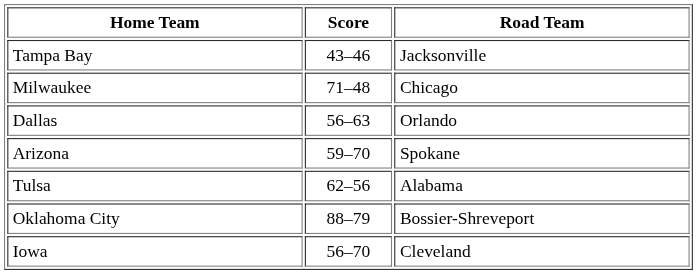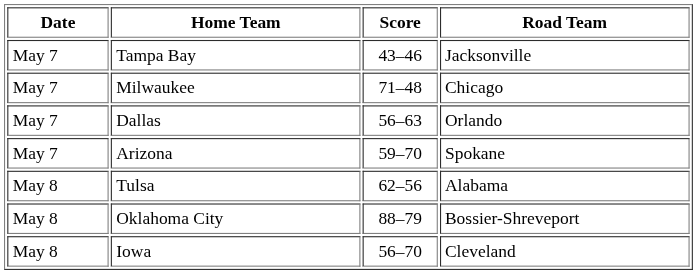+ column: Date | May 7 | May 7 | May 7 | May 7 | May 8 | May 8 | May 8
